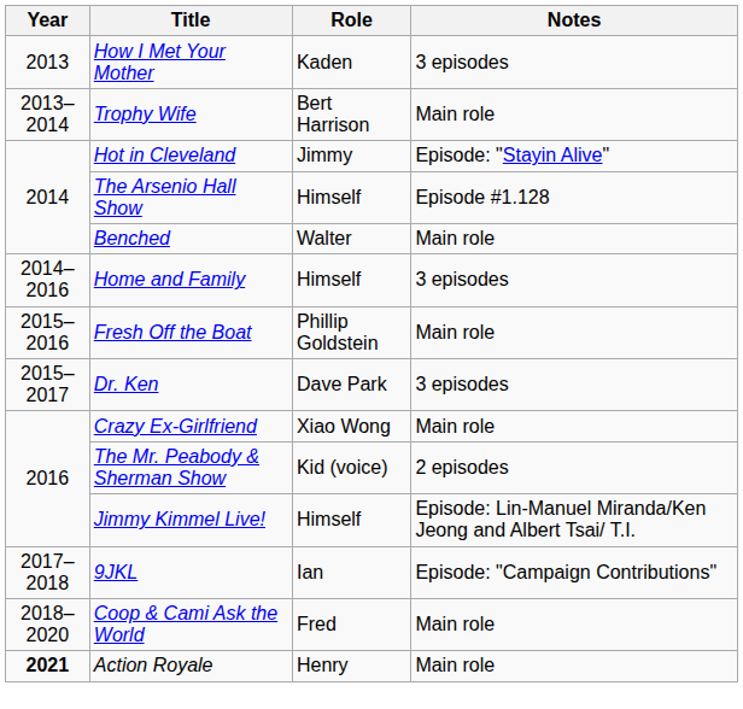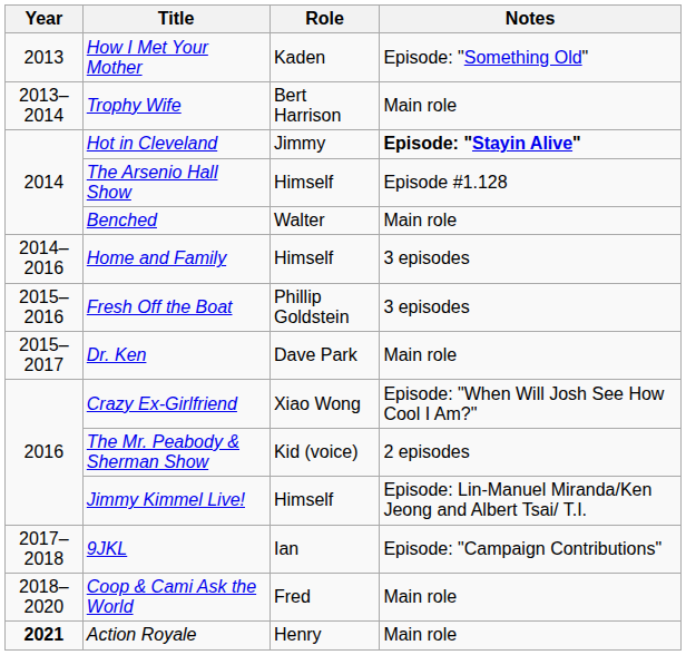How I Met Your Mother | Notes: 3 episodes -> Episode: "Something Old"
Hot in Cleveland | Notes: normal -> bold
Fresh Off the Boat | Notes: Main role -> 3 episodes
Dr. Ken | Notes: 3 episodes -> Main role
Crazy Ex-Girlfriend | Notes: Main role -> Episode: "When Will Josh See How Cool I Am?"
